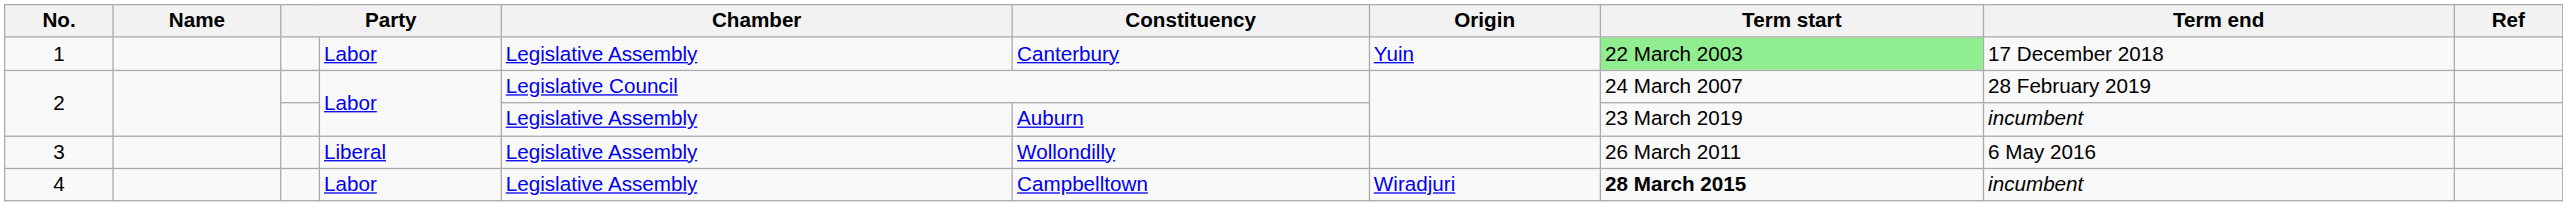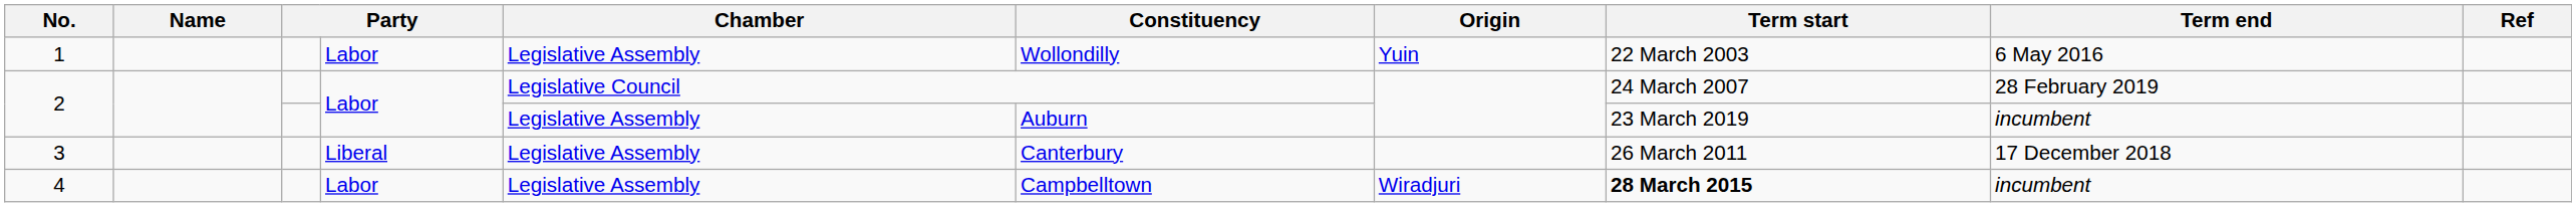1 | Constituency: Canterbury -> Wollondilly
1 | Term start: lightgreen background -> no background
1 | Term end: 17 December 2018 -> 6 May 2016
3 | Constituency: Wollondilly -> Canterbury
3 | Term end: 6 May 2016 -> 17 December 2018
